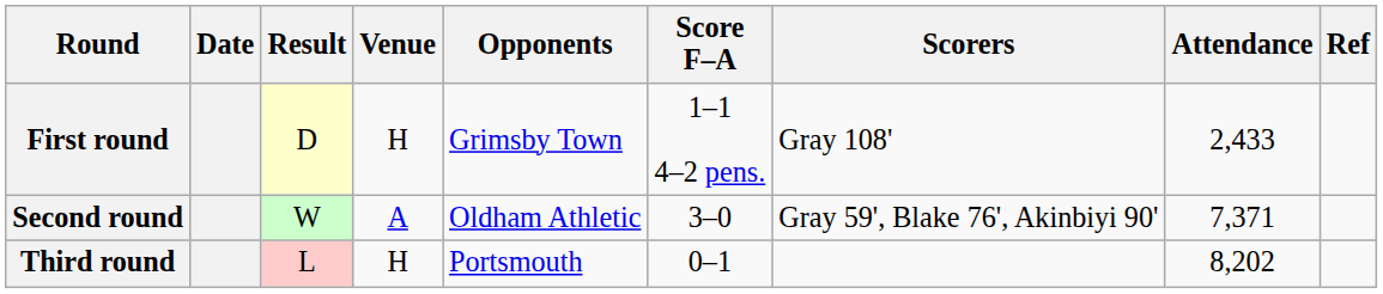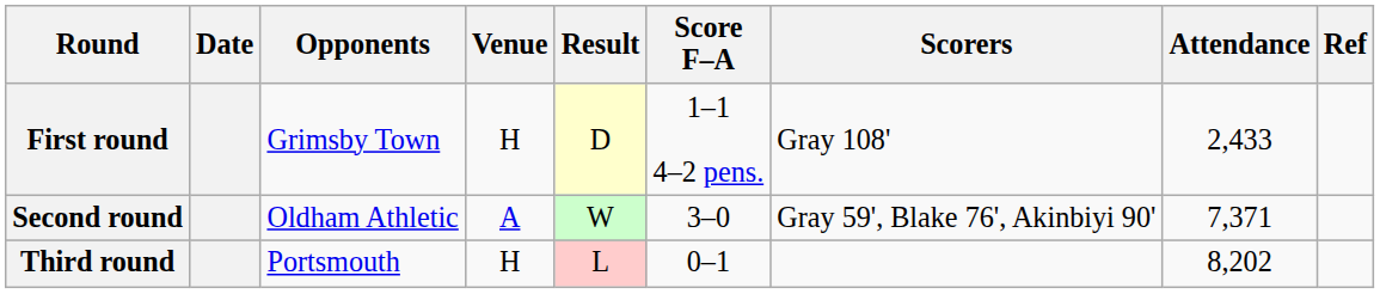columns swapped: Opponents <-> Result
